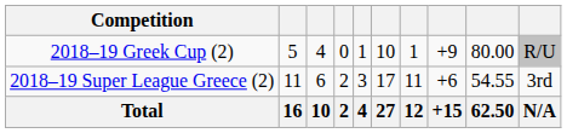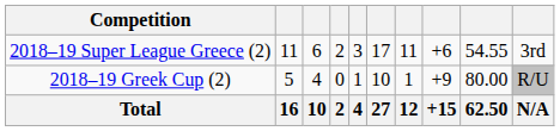rows swapped: 2018–19 Super League Greece (2) <-> 2018–19 Greek Cup (2)
